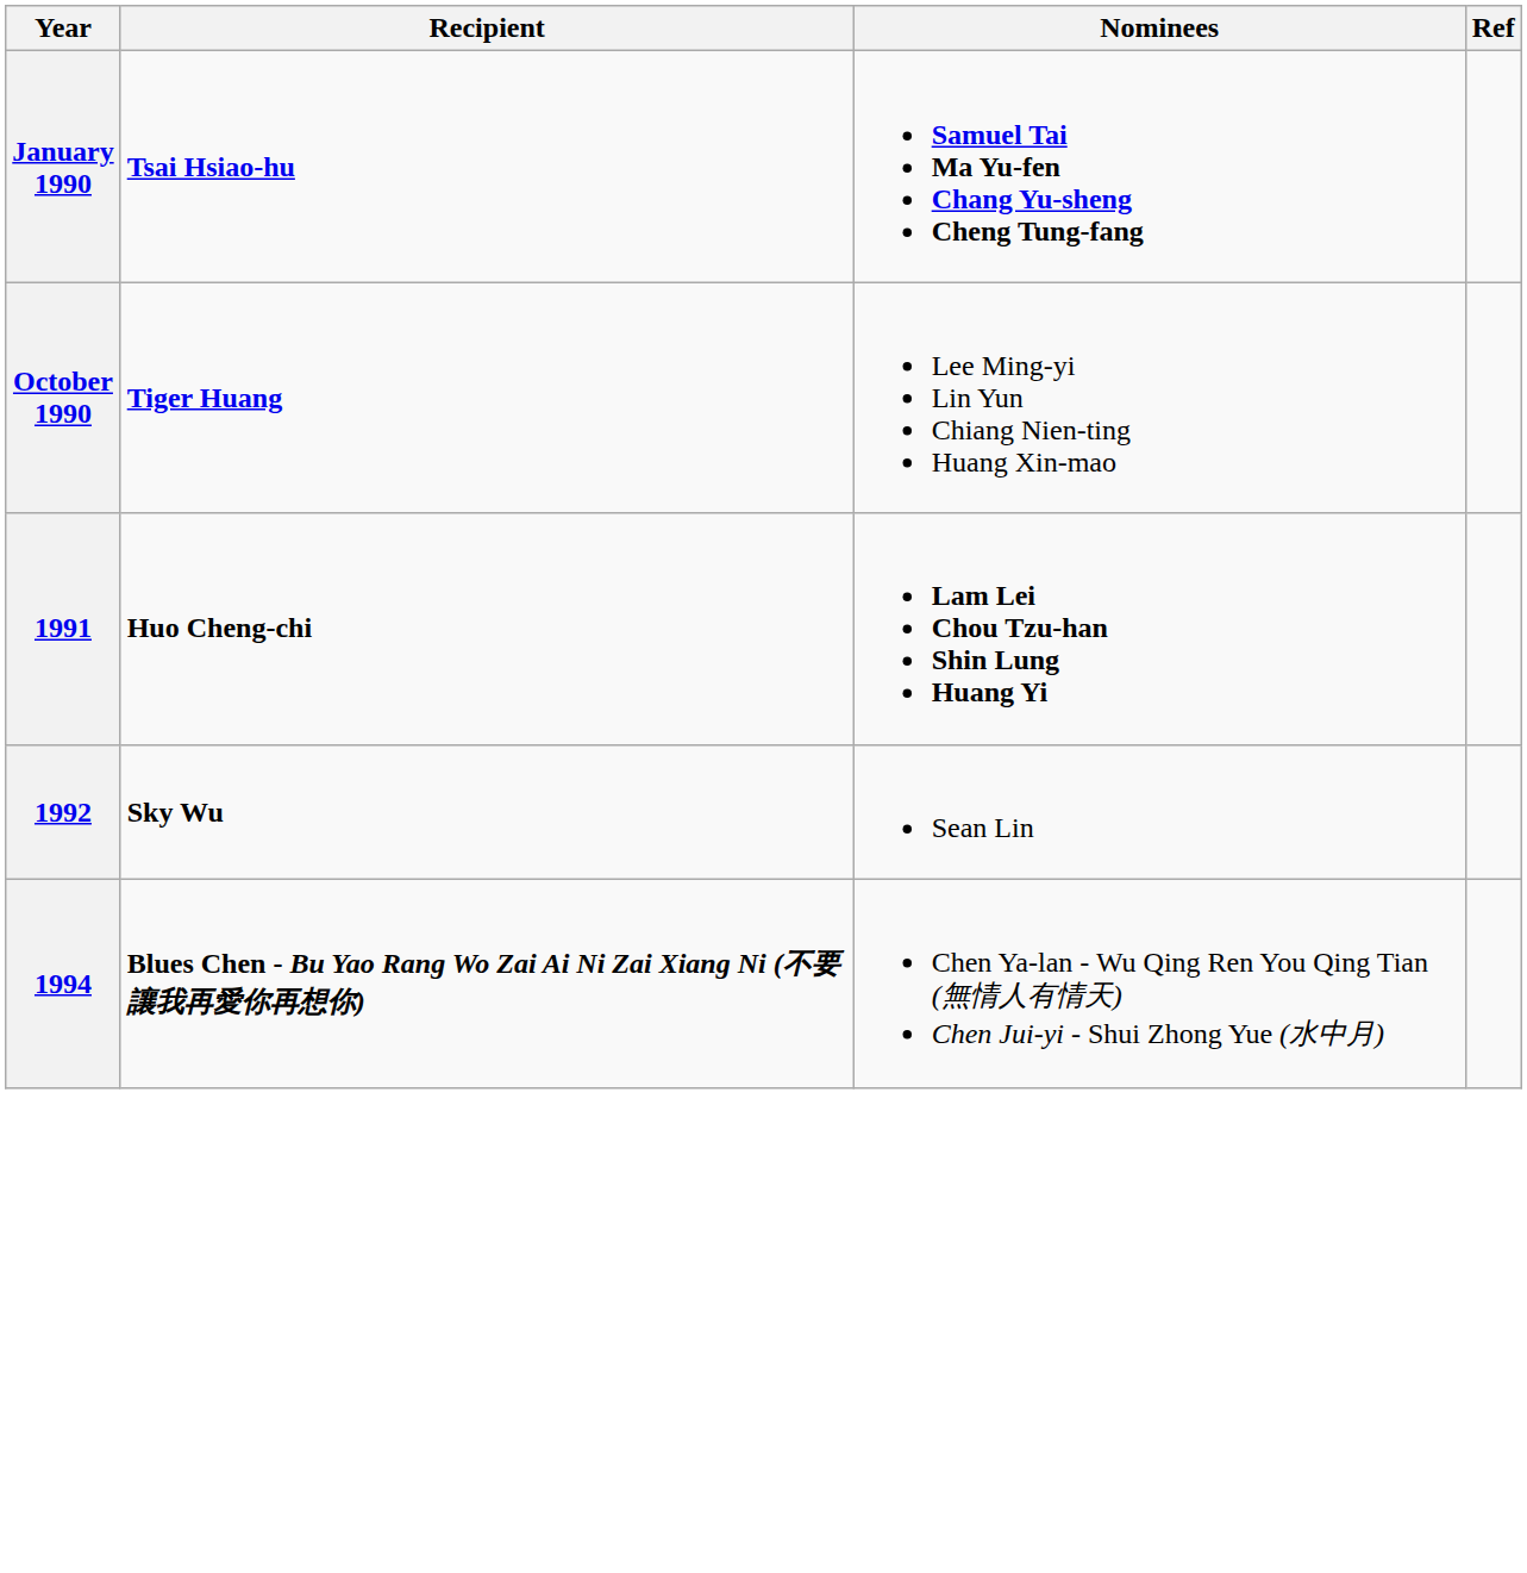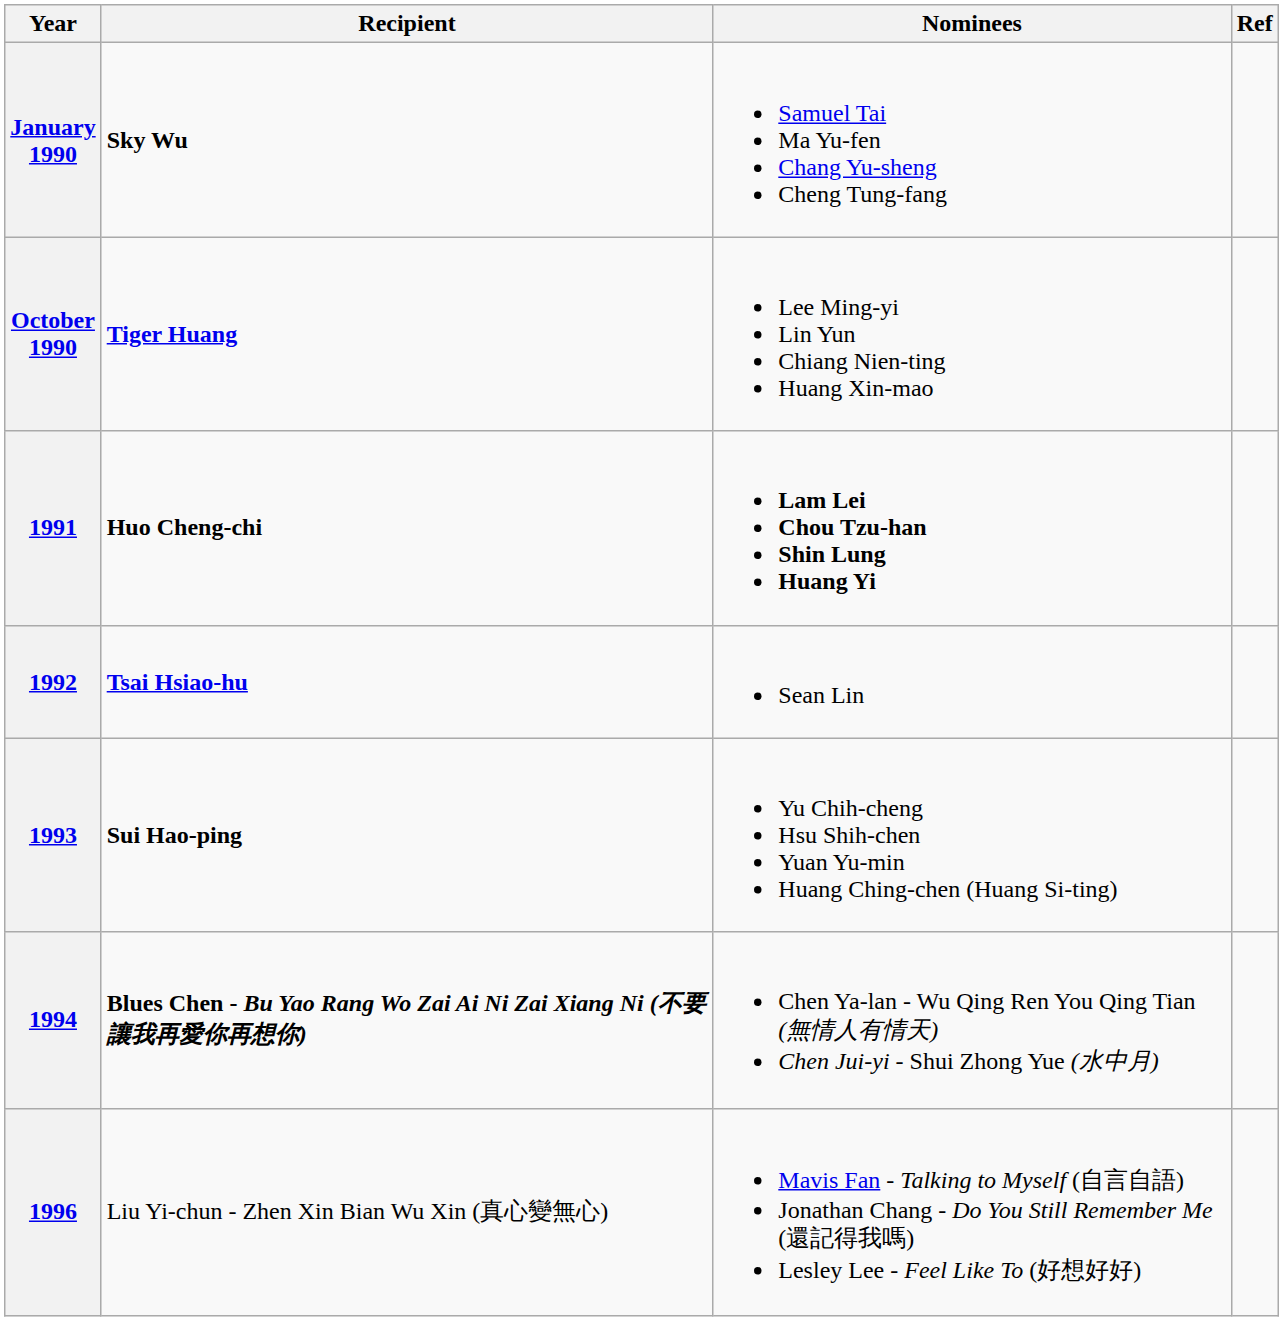January 1990 | Recipient: Tsai Hsiao-hu -> Sky Wu
January 1990 | Nominees: bold -> normal
1992 | Recipient: Sky Wu -> Tsai Hsiao-hu
+ row: 1993 | Sui Hao-ping | Yu Chih-cheng Hsu Shih-chen Yuan Yu-min Huang Ching-chen (Huang Si-ting)
+ row: 1996 | Liu Yi-chun - Zhen Xin Bian Wu Xin (真心變無心) | Mavis Fan - Talking to Myself (自言自語) Jonathan Chang - Do You Still Remember Me (還記得我嗎) Lesley Lee - Feel Like To (好想好好)
